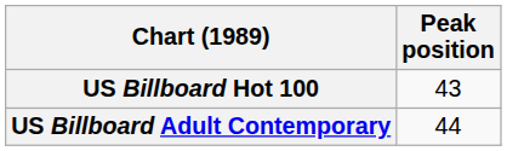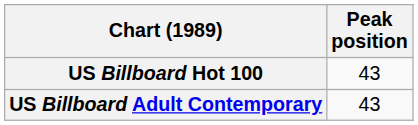US Billboard Adult Contemporary | Peak position: 44 -> 43
